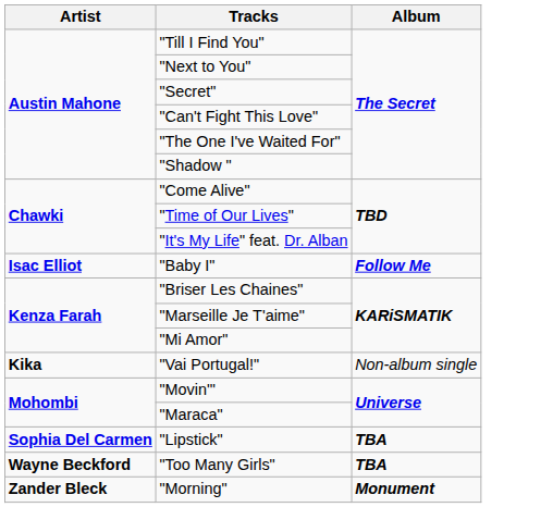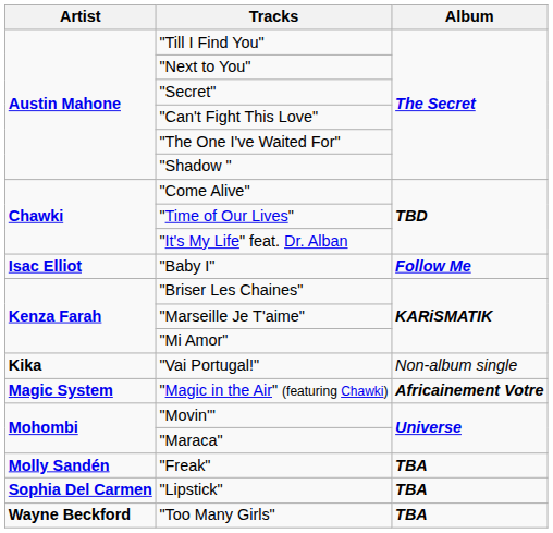+ row: Magic System | "Magic in the Air" (featuring Chawki) | Africainement Votre
+ row: Molly Sandén | "Freak" | TBA
- row: Zander Bleck | "Morning" | Monument
